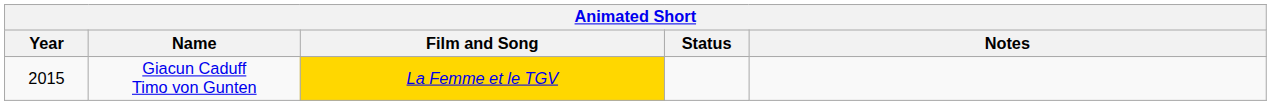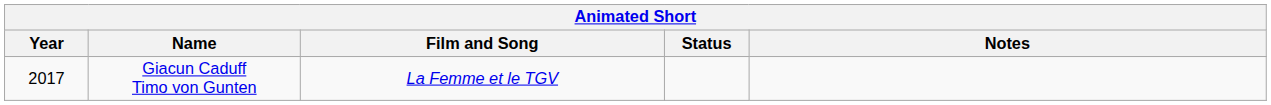Giacun Caduff Timo von Gunten | Year: 2015 -> 2017
Giacun Caduff Timo von Gunten | Film and Song: gold background -> no background
